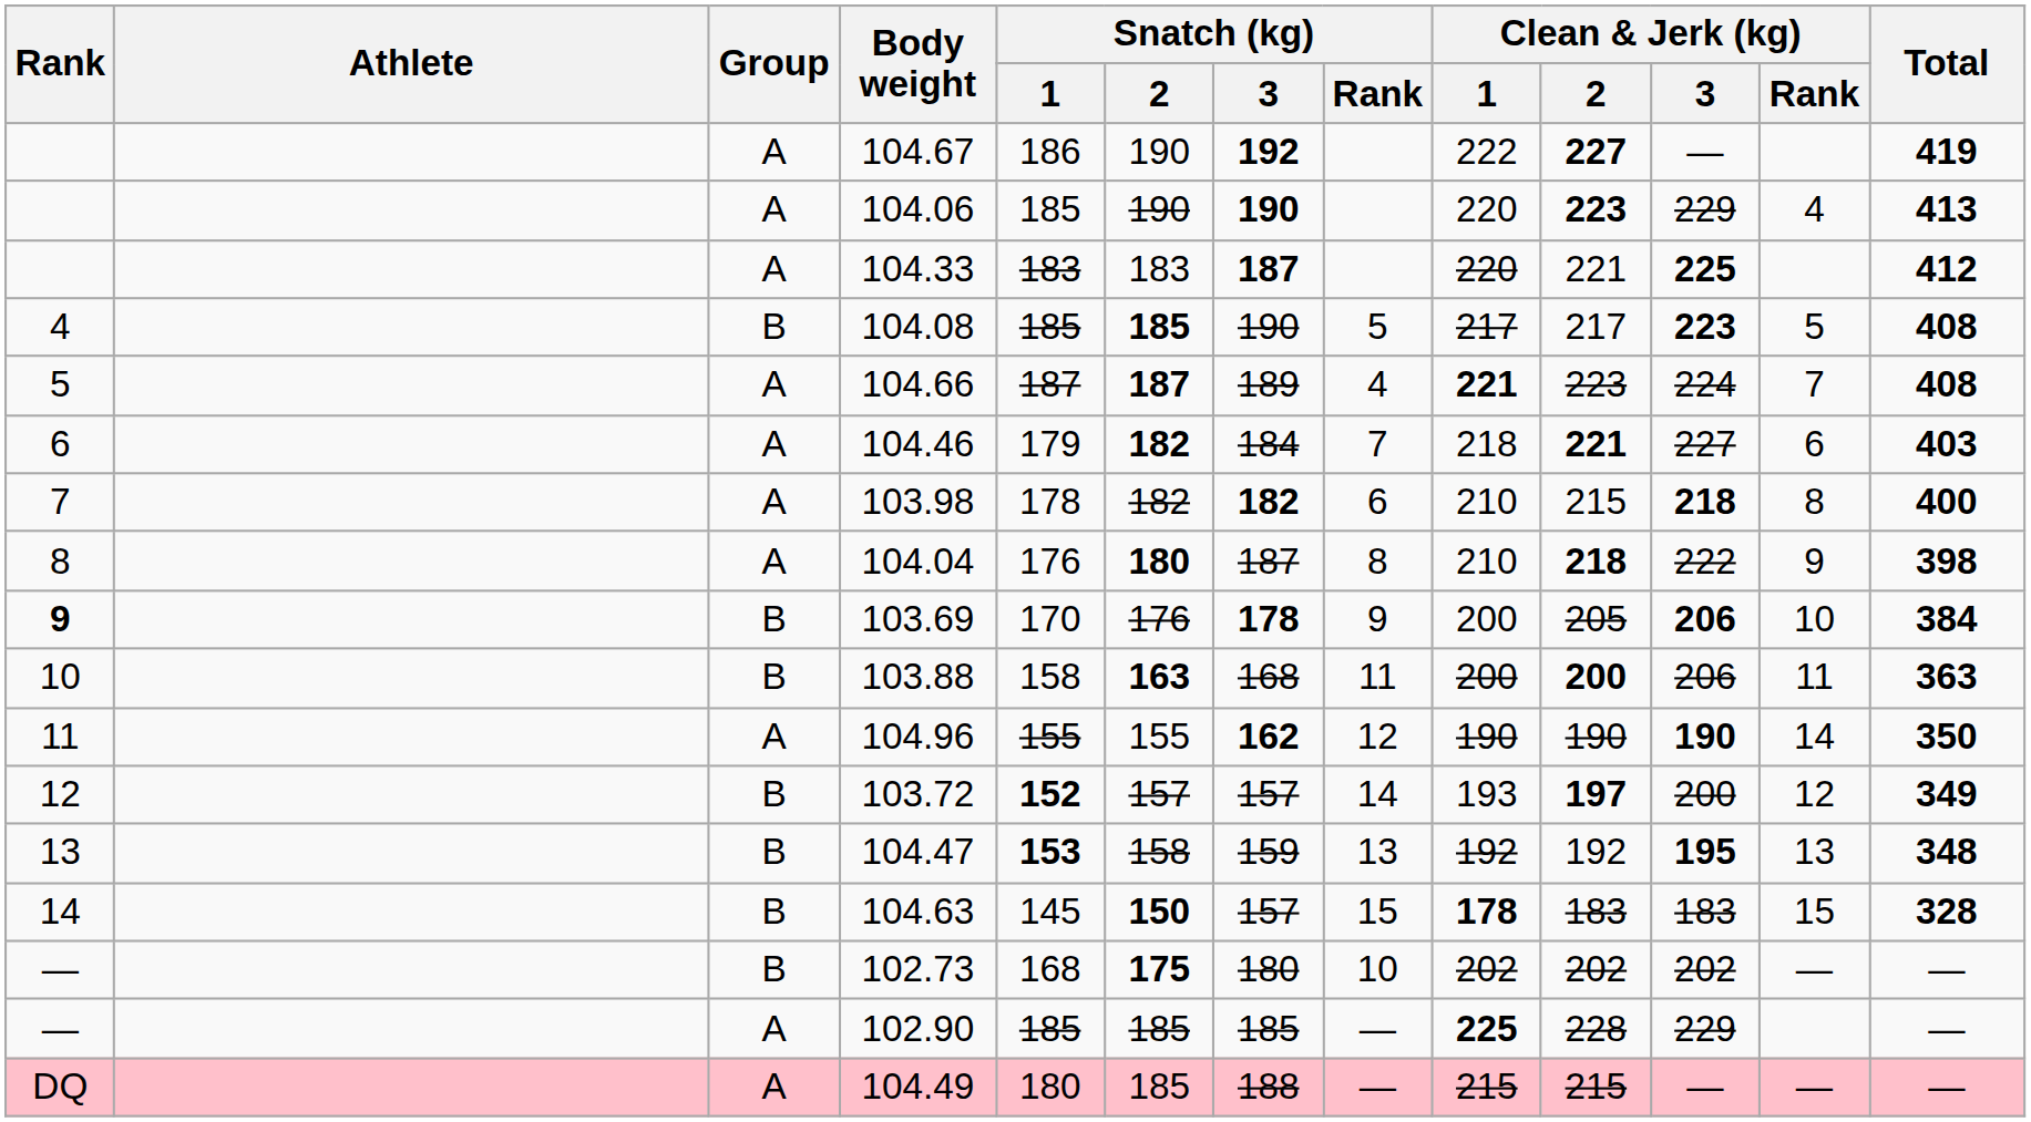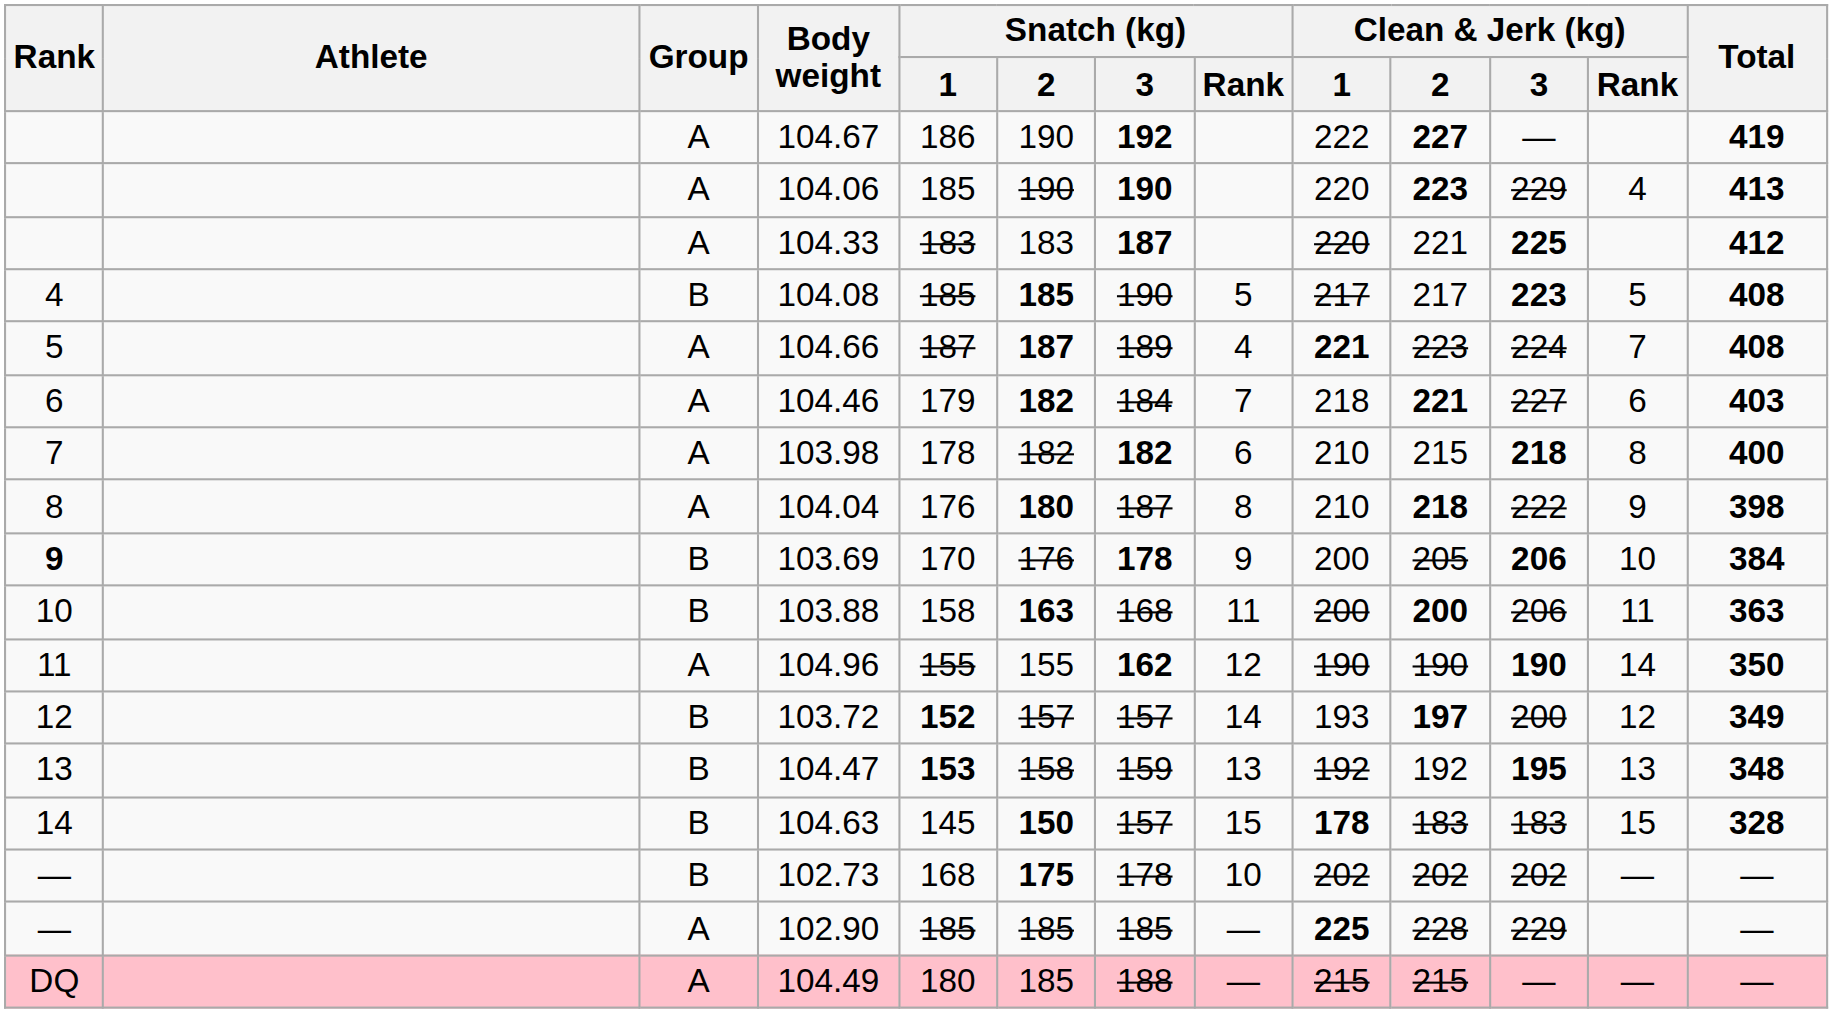102.73 | Snatch (kg) / 3: 180 -> 178
